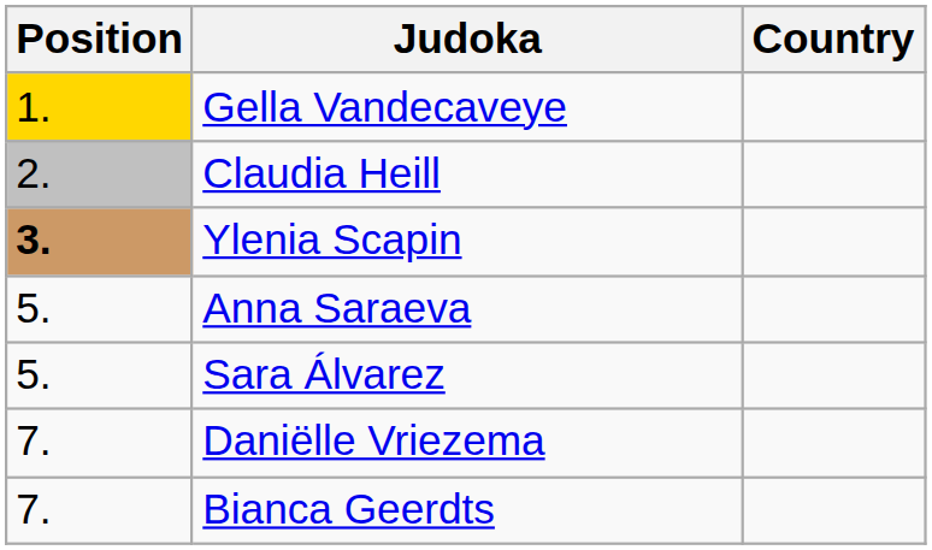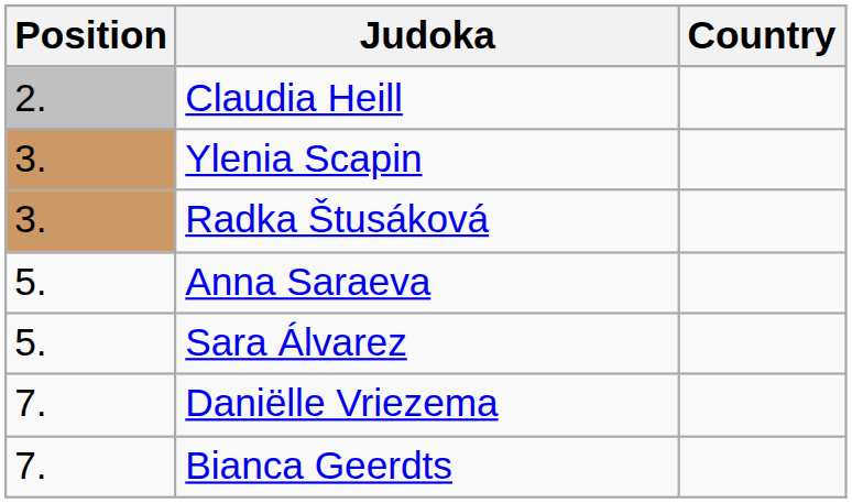- row: 1. | Gella Vandecaveye
Ylenia Scapin | Position: bold -> normal
+ row: 3. | Radka Štusáková
